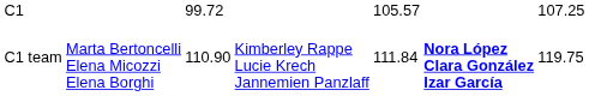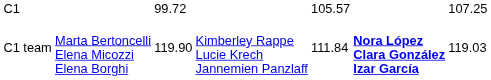C1 team | column 3: 110.90 -> 119.90
C1 team | column 7: 119.75 -> 119.03
